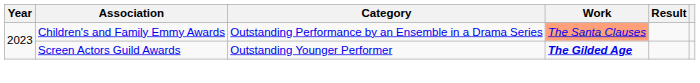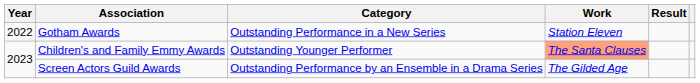+ row: 2022 | Gotham Awards | Outstanding Performance in a New Series | Station Eleven
Children's and Family Emmy Awards | Category: Outstanding Performance by an Ensemble in a Drama Series -> Outstanding Younger Performer
Screen Actors Guild Awards | Category: Outstanding Younger Performer -> Outstanding Performance by an Ensemble in a Drama Series
Screen Actors Guild Awards | Work: bold -> normal
